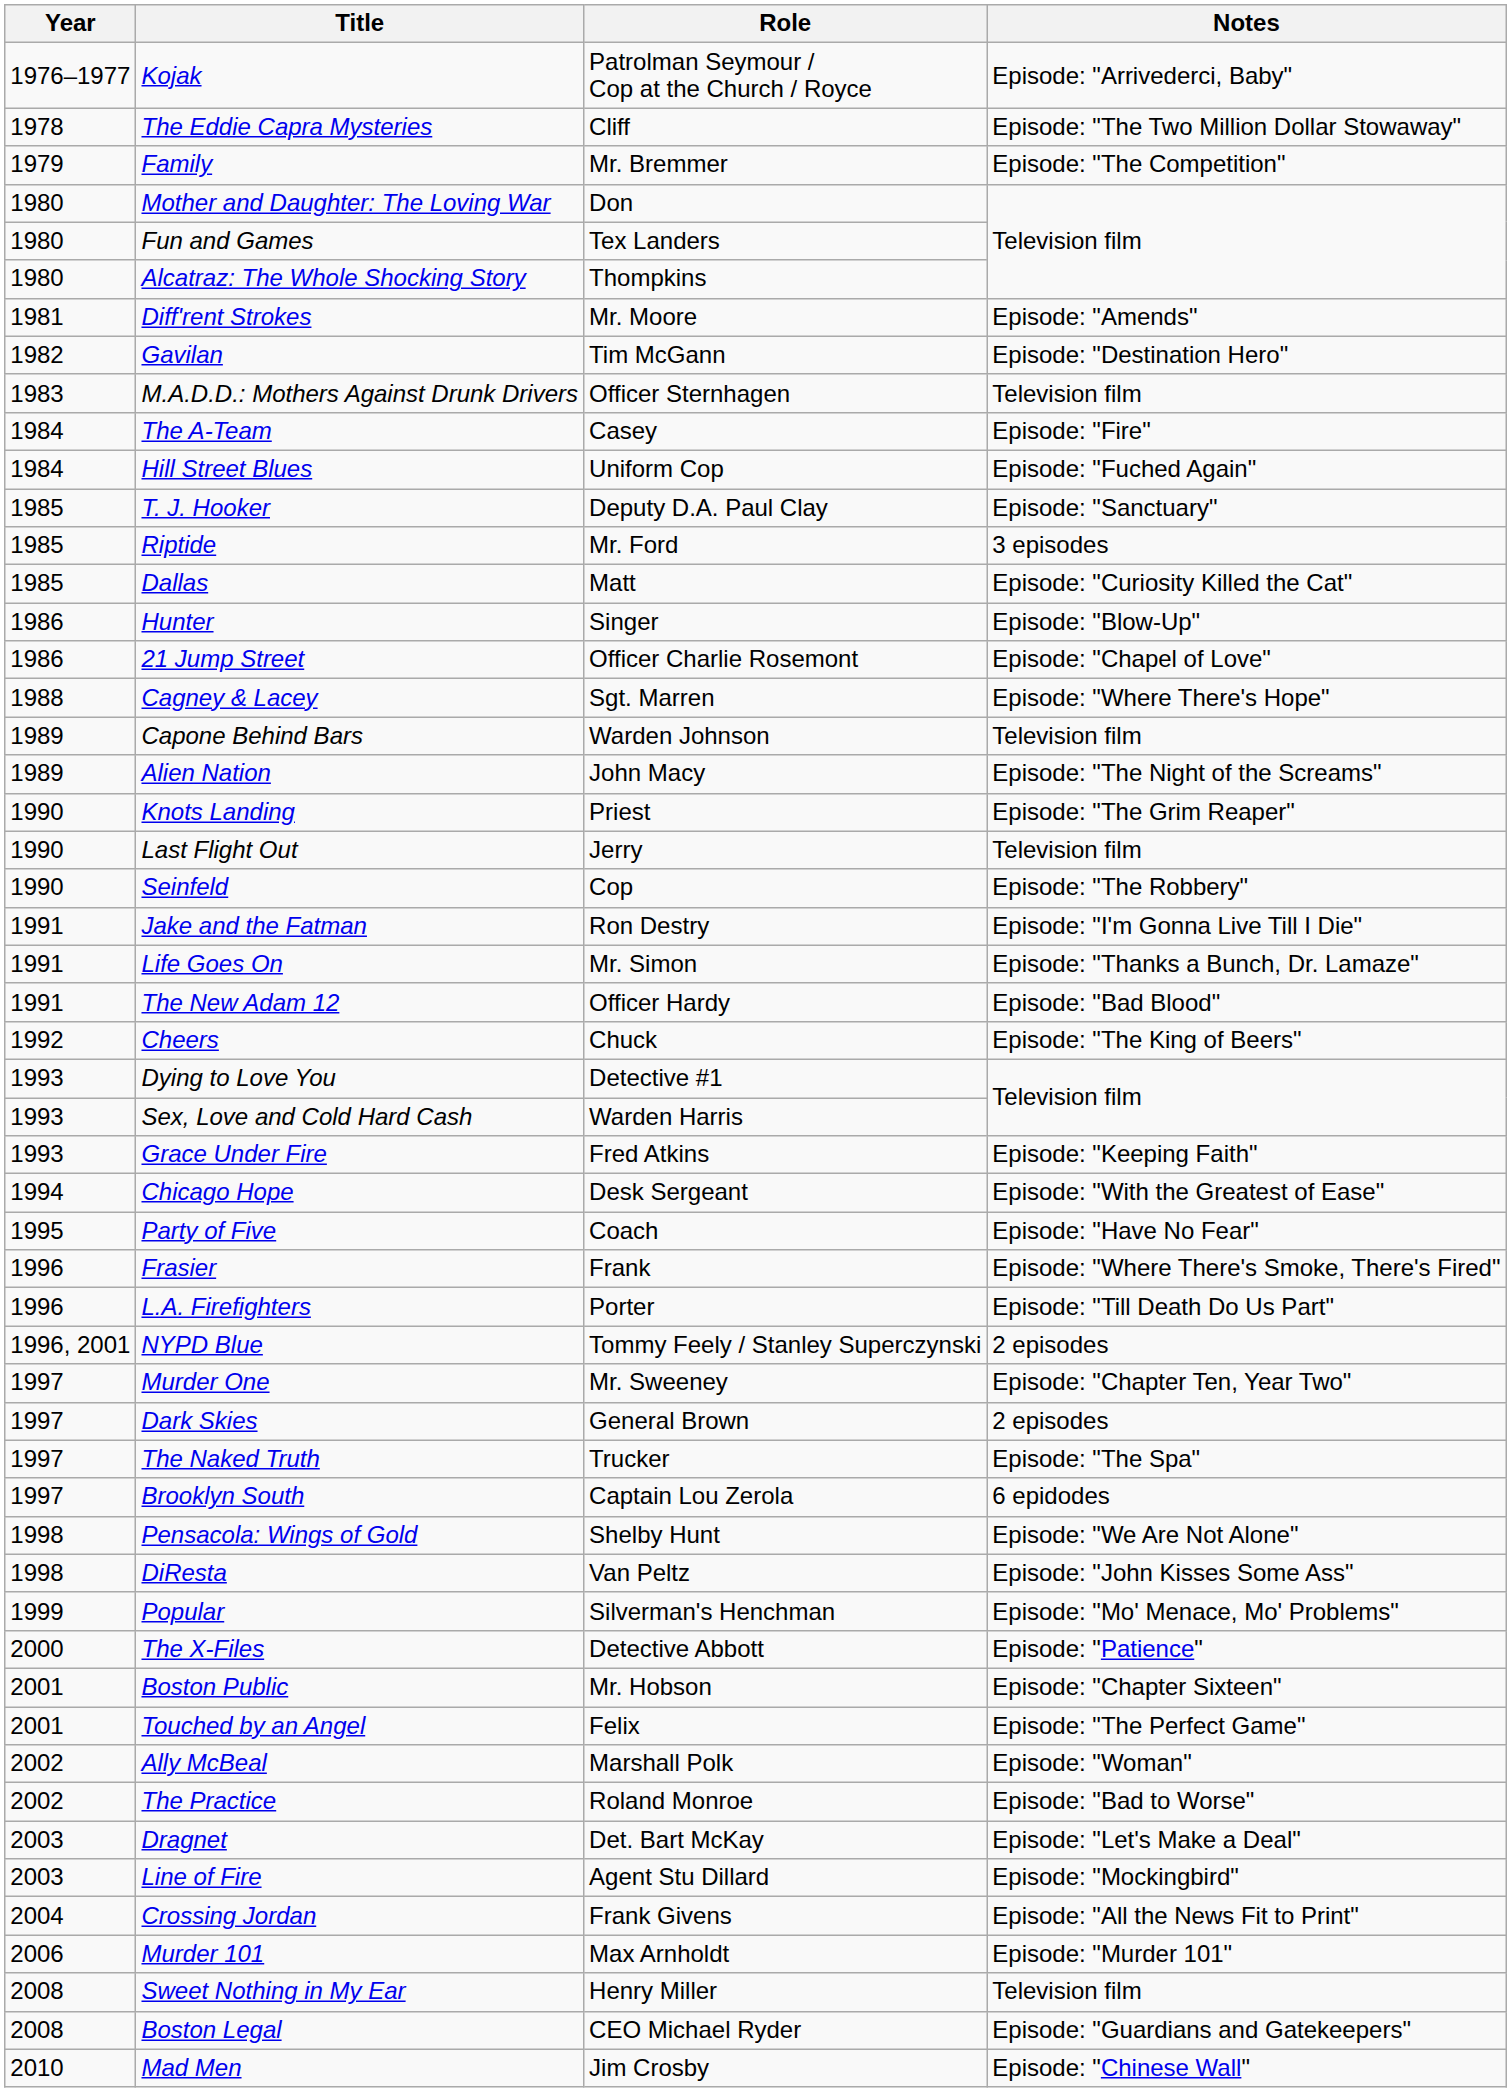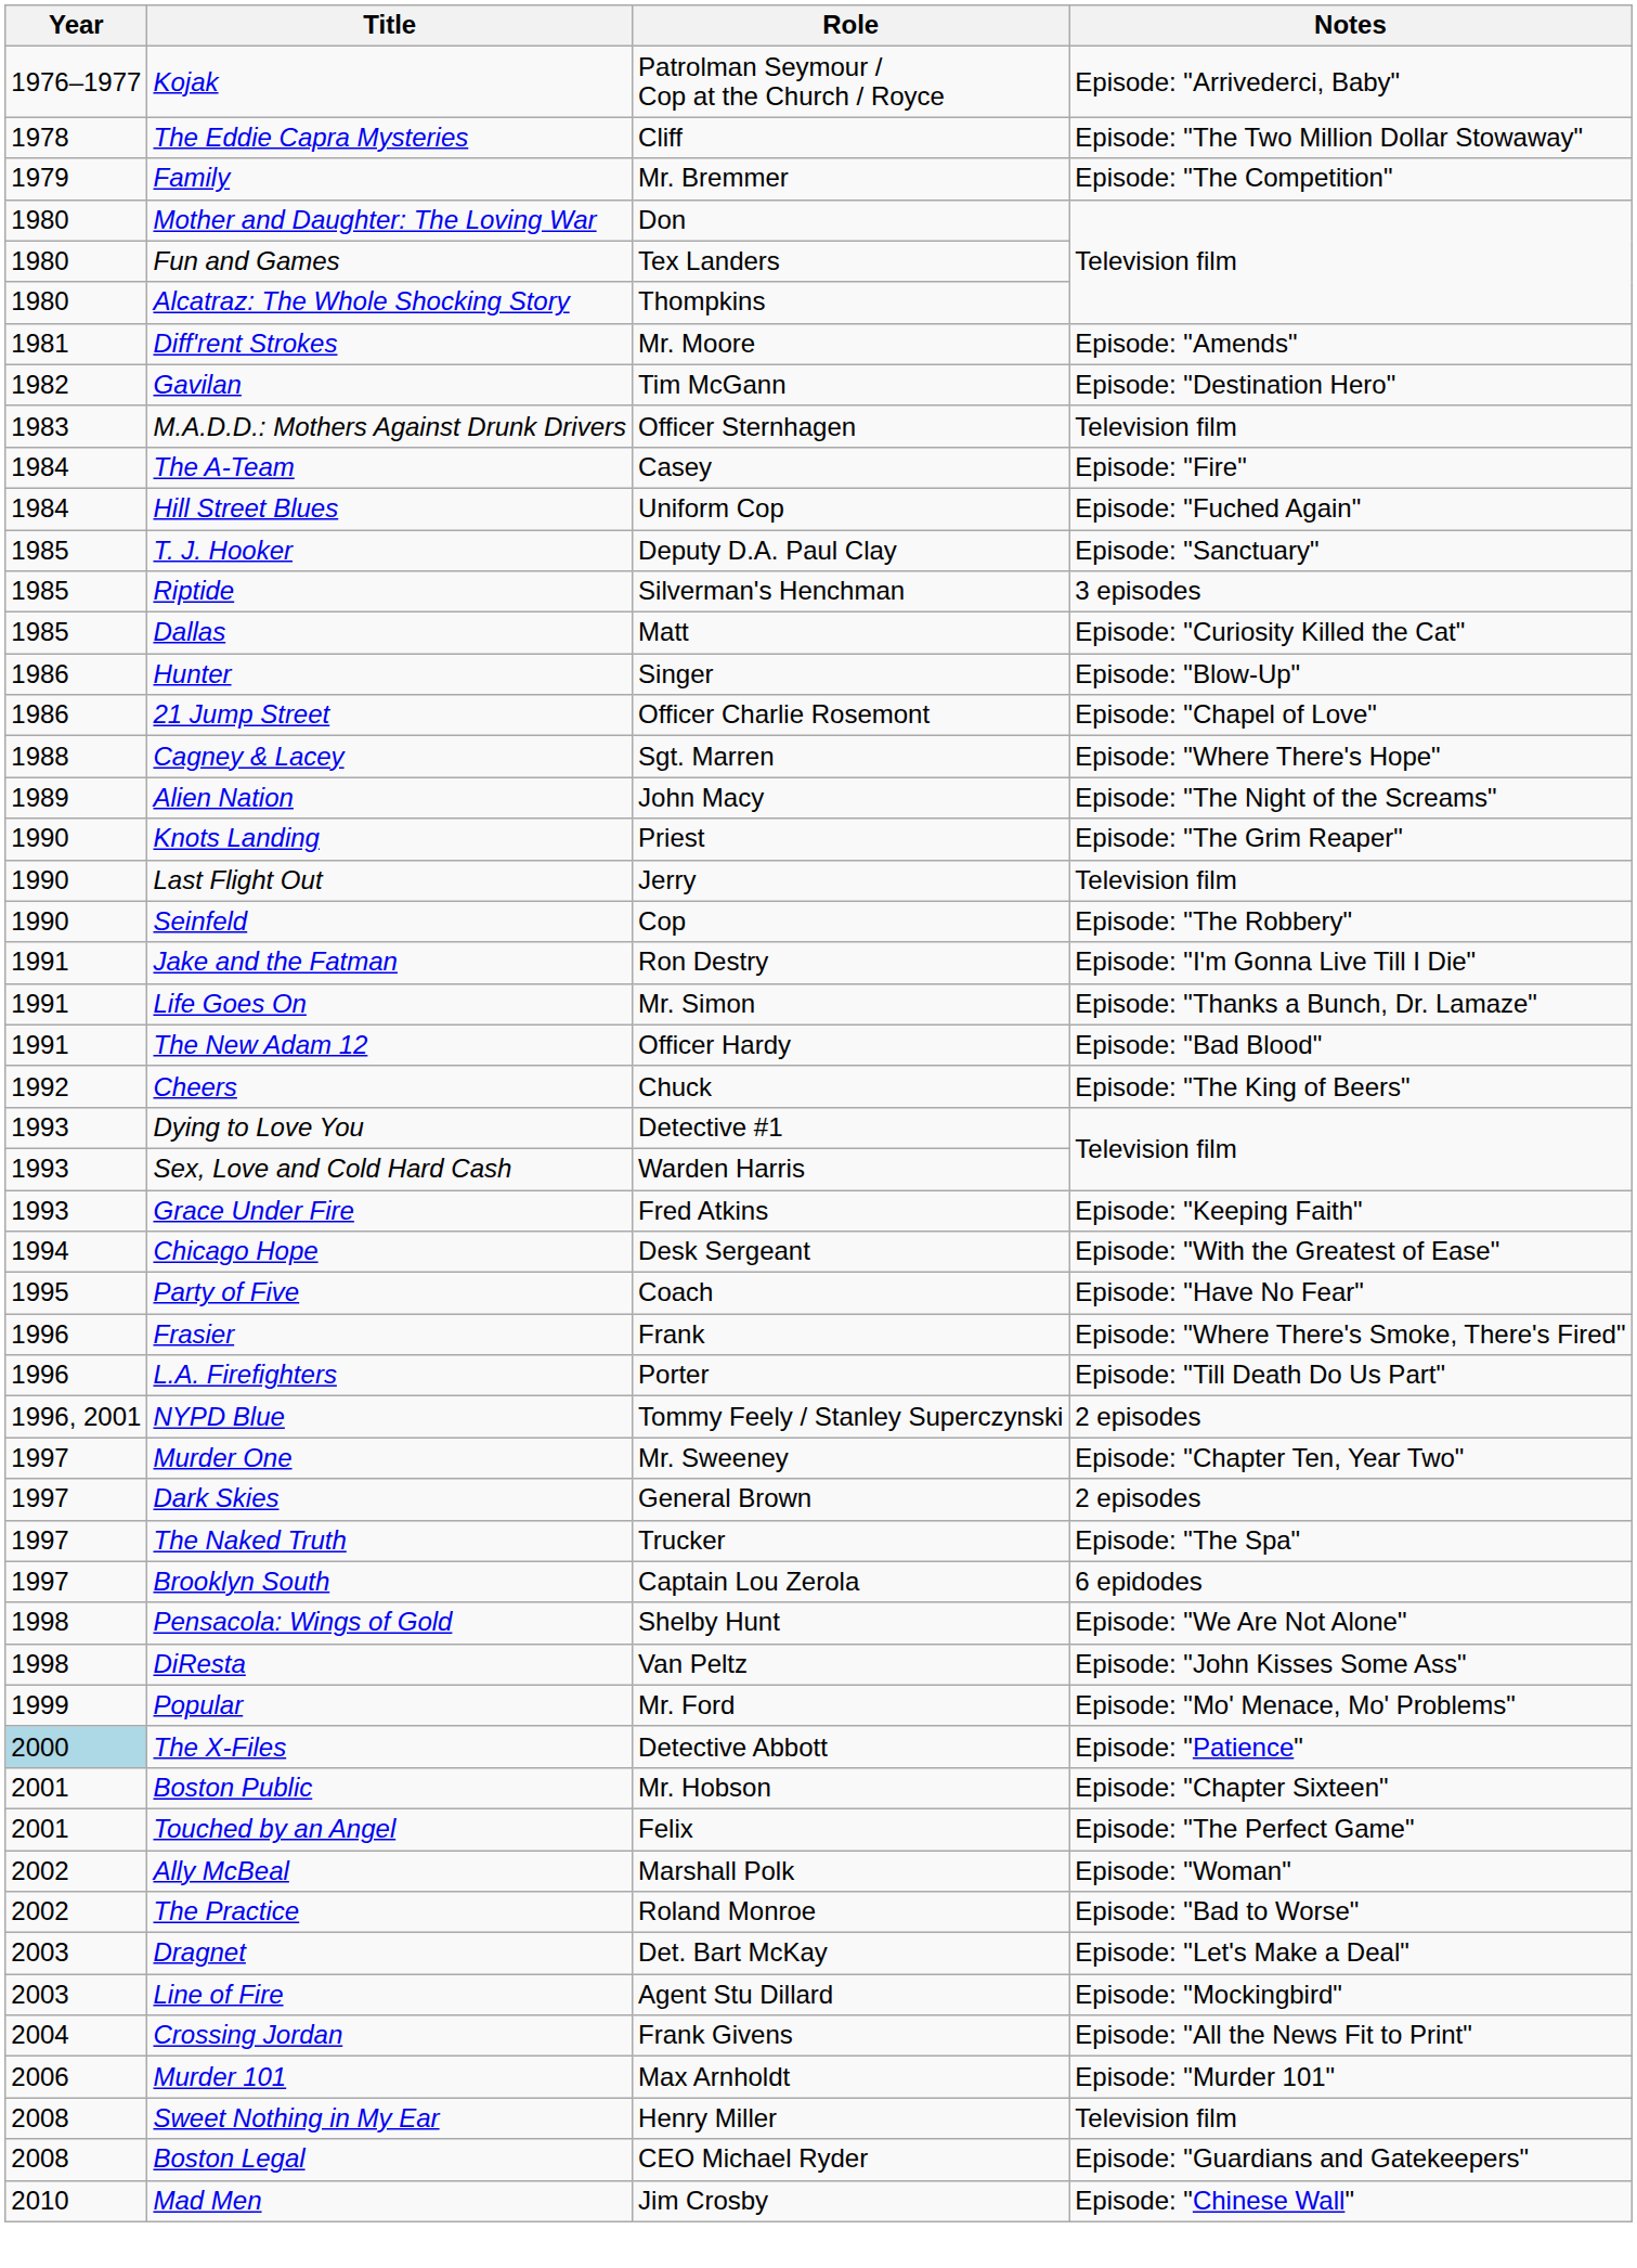Riptide | Role: Mr. Ford -> Silverman's Henchman
- row: 1989 | Capone Behind Bars | Warden Johnson | Television film
Popular | Role: Silverman's Henchman -> Mr. Ford
The X-Files | Year: no background -> lightblue background
